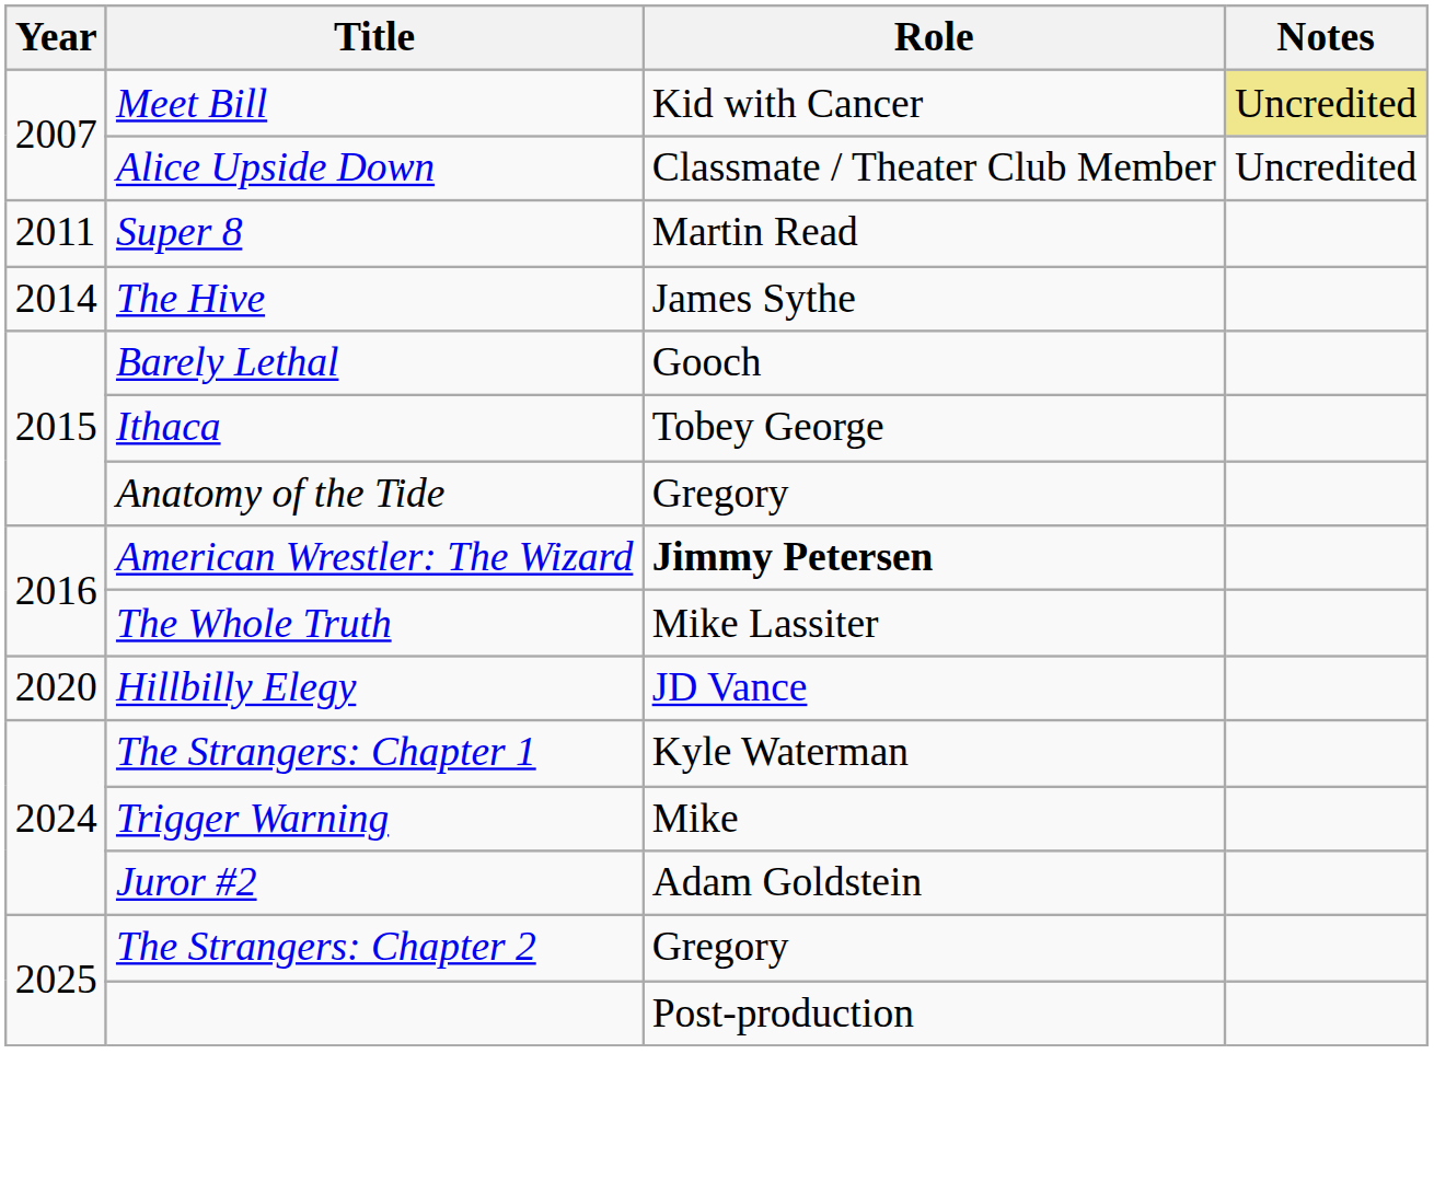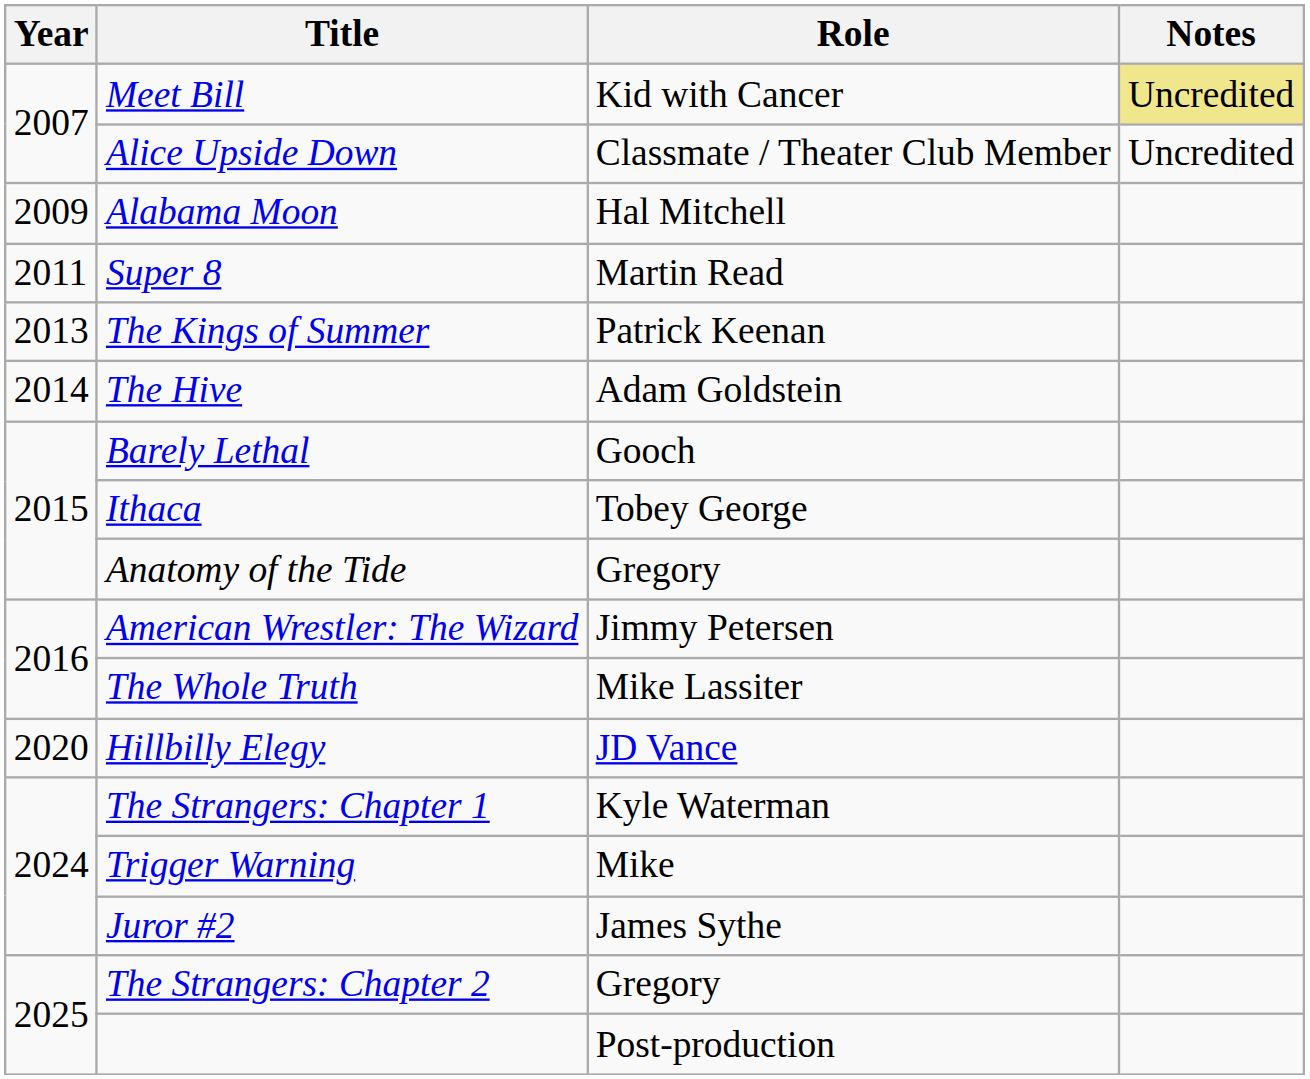+ row: 2009 | Alabama Moon | Hal Mitchell
+ row: 2013 | The Kings of Summer | Patrick Keenan
The Hive | Role: James Sythe -> Adam Goldstein
American Wrestler: The Wizard | Role: bold -> normal
Juror #2 | Role: Adam Goldstein -> James Sythe
